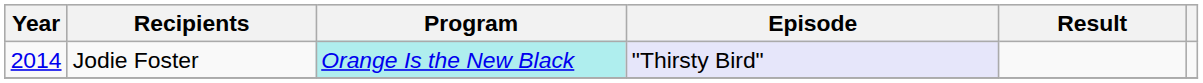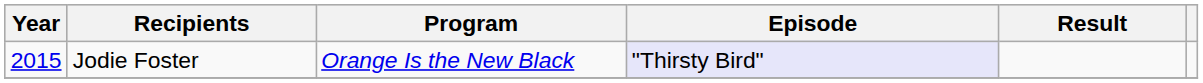Jodie Foster | Year: 2014 -> 2015
Jodie Foster | Program: paleturquoise background -> no background
